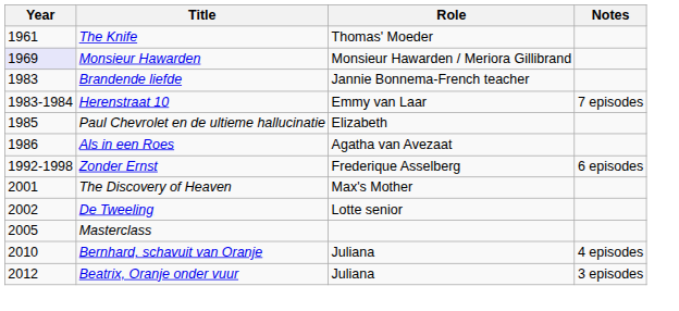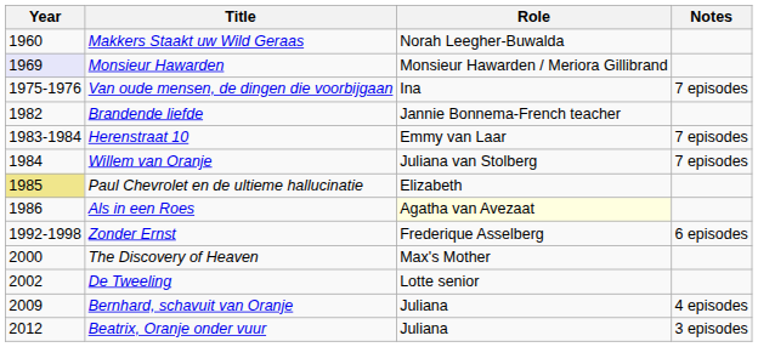+ row: 1960 | Makkers Staakt uw Wild Geraas | Norah Leegher-Buwalda
- row: 1961 | The Knife | Thomas' Moeder
+ row: 1975-1976 | Van oude mensen, de dingen die voorbijgaan | Ina | 7 episodes
Brandende liefde | Year: 1983 -> 1982
+ row: 1984 | Willem van Oranje | Juliana van Stolberg | 7 episodes
Paul Chevrolet en de ultieme hallucinatie | Year: no background -> khaki background
Als in een Roes | Role: no background -> lightyellow background
The Discovery of Heaven | Year: 2001 -> 2000
- row: 2005 | Masterclass
Bernhard, schavuit van Oranje | Year: 2010 -> 2009
